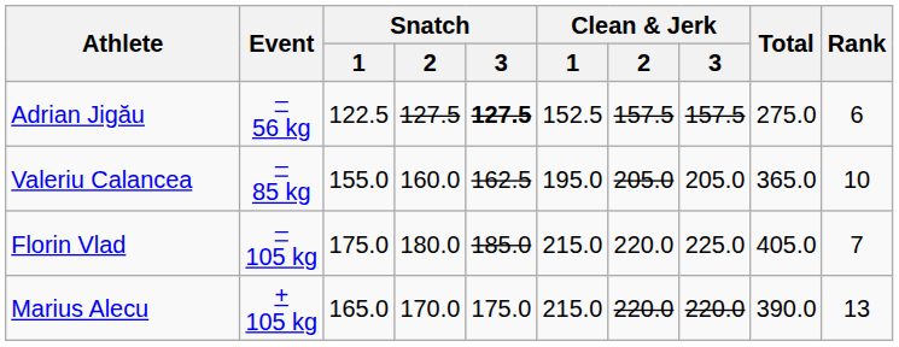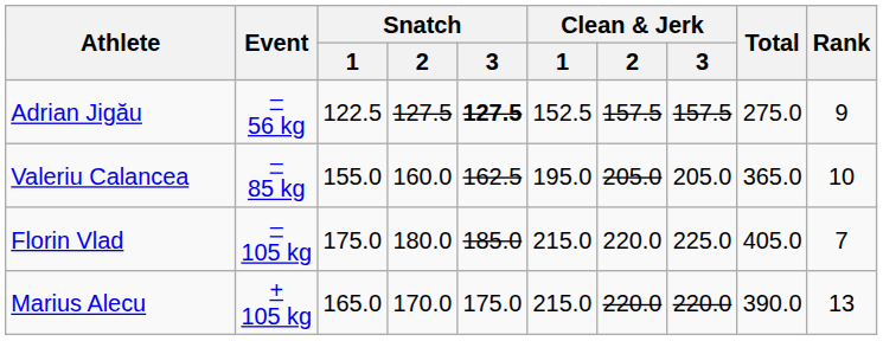Adrian Jigău | Rank: 6 -> 9
